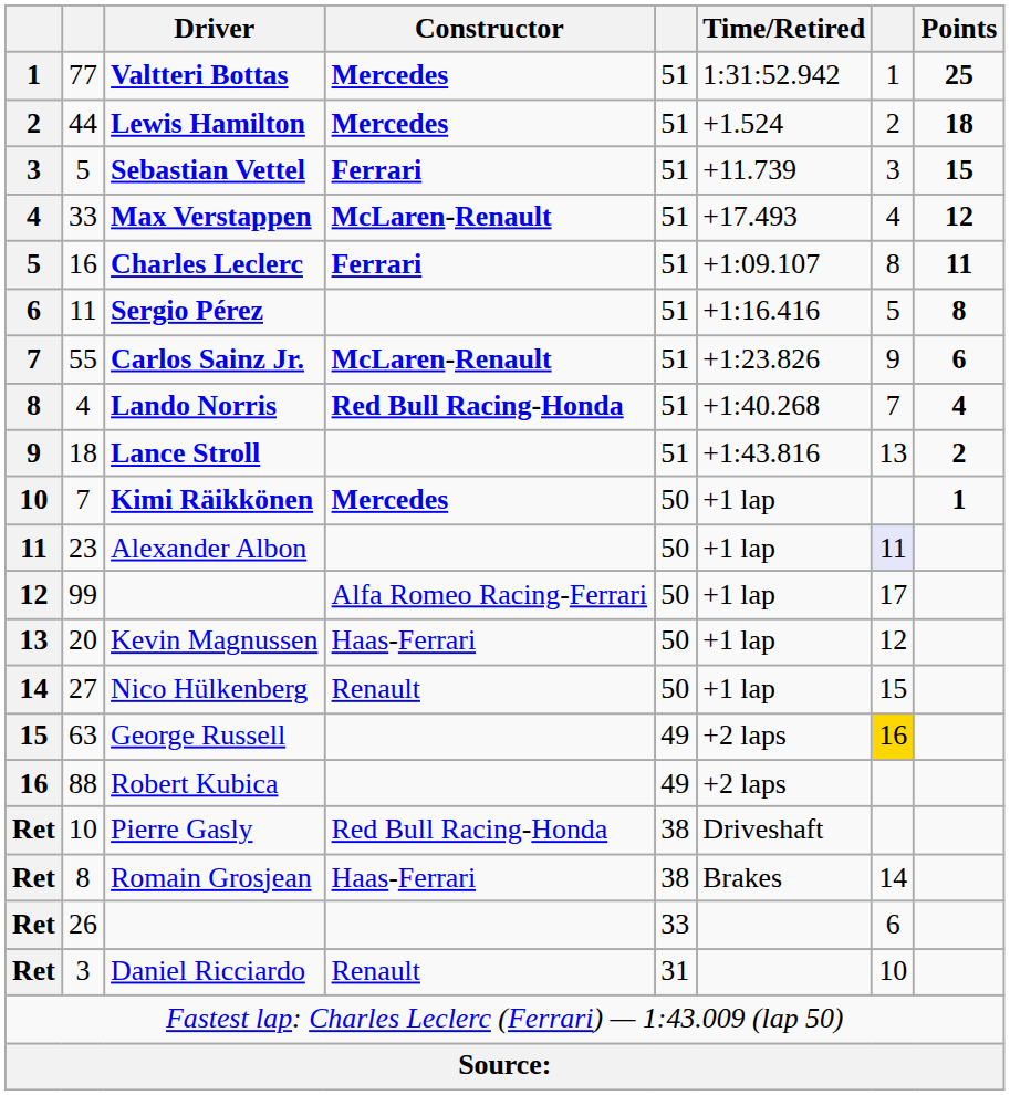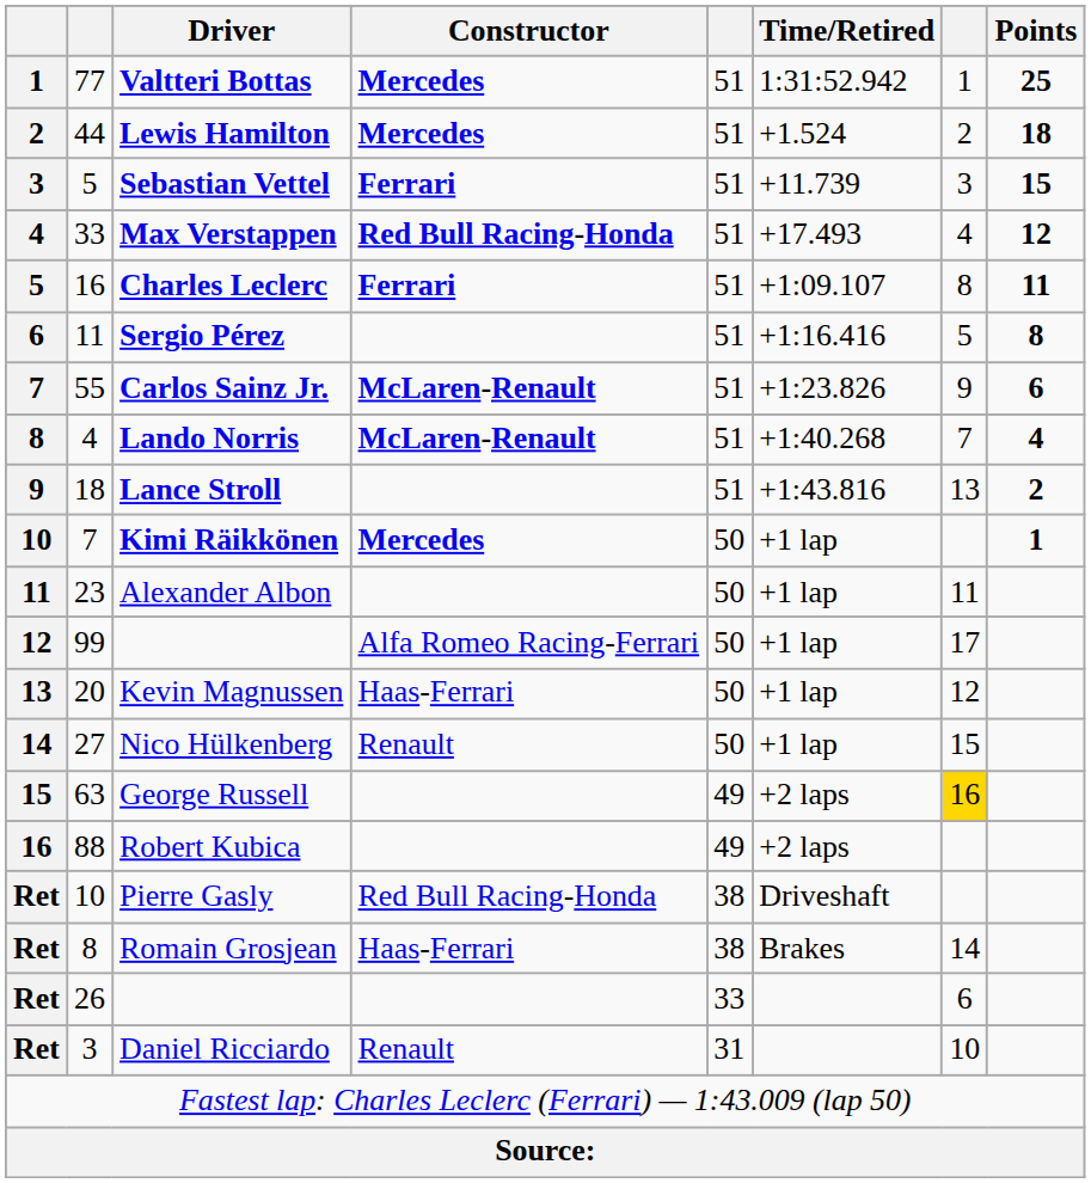Max Verstappen | Constructor: McLaren-Renault -> Red Bull Racing-Honda
Lando Norris | Constructor: Red Bull Racing-Honda -> McLaren-Renault
Alexander Albon | column 7: lavender background -> no background
